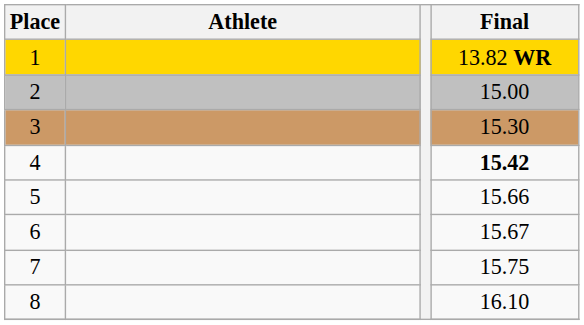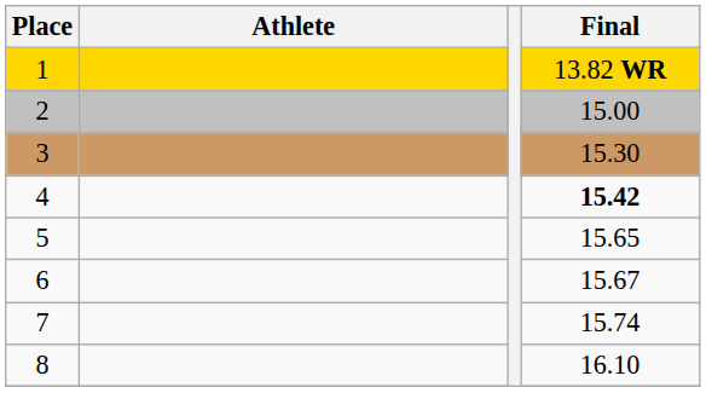5 | Final: 15.66 -> 15.65
7 | Final: 15.75 -> 15.74
